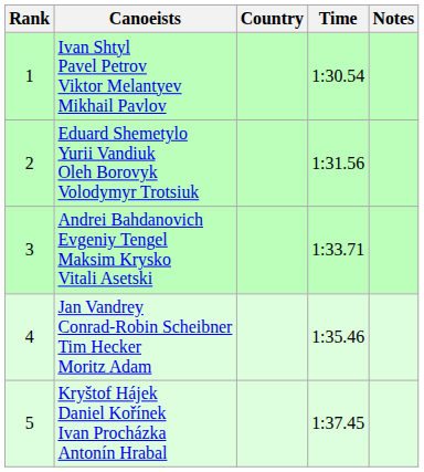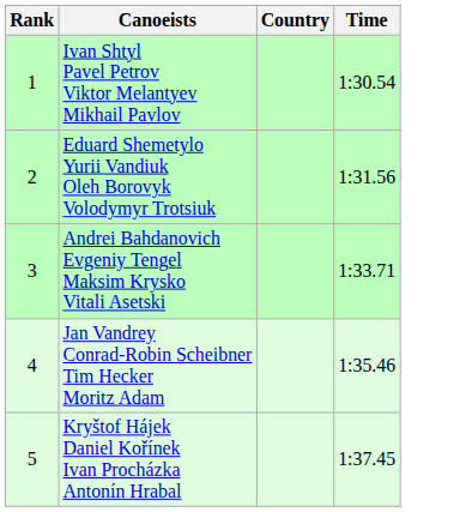- column: Notes
